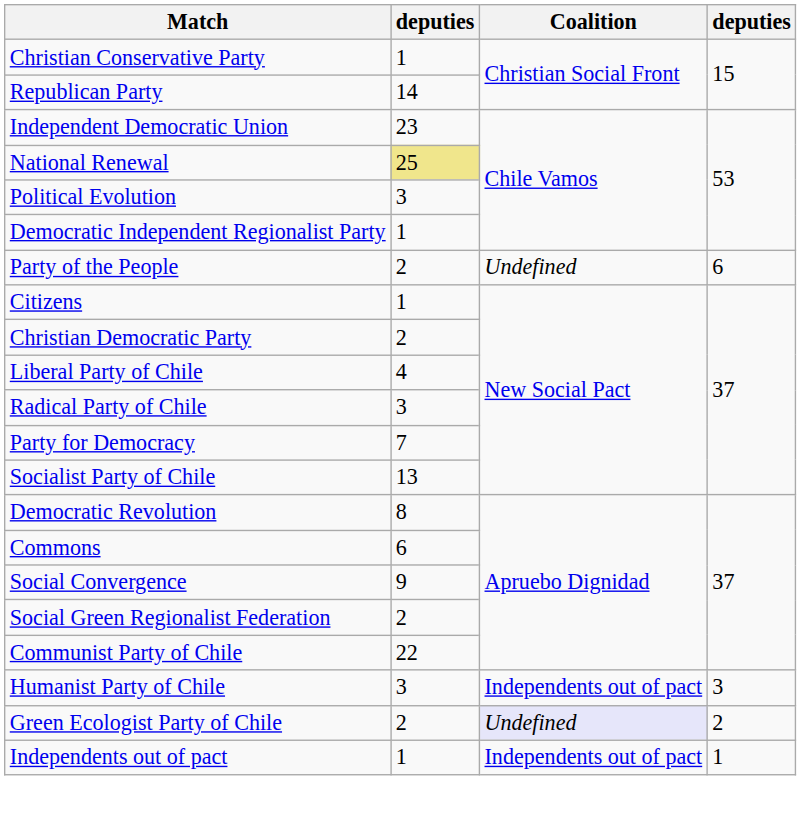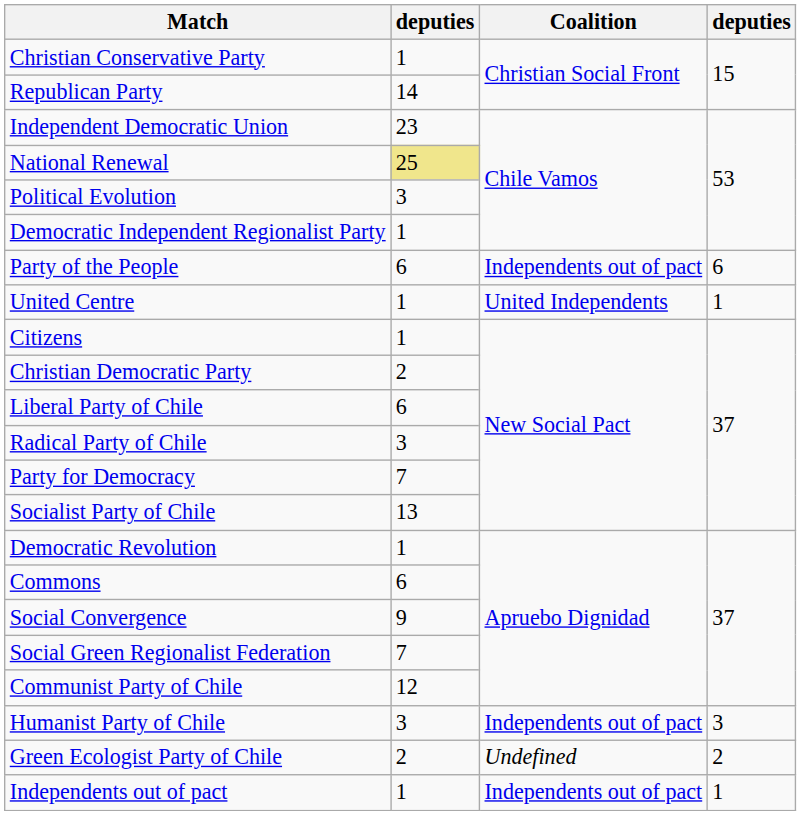Party of the People | column 2: 2 -> 6
Party of the People | Coalition: Undefined -> Independents out of pact
+ row: United Centre | 1 | United Independents | 1
Liberal Party of Chile | column 2: 4 -> 6
Democratic Revolution | column 2: 8 -> 1
Social Green Regionalist Federation | column 2: 2 -> 7
Communist Party of Chile | column 2: 22 -> 12
Green Ecologist Party of Chile | Coalition: lavender background -> no background
